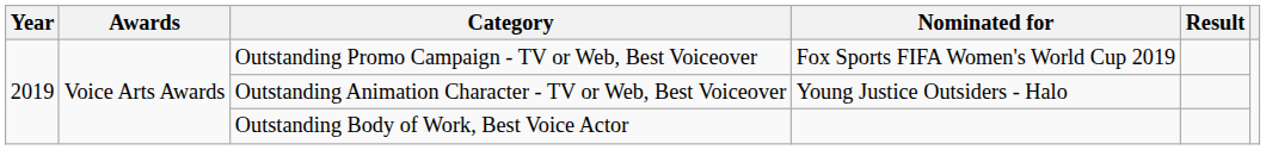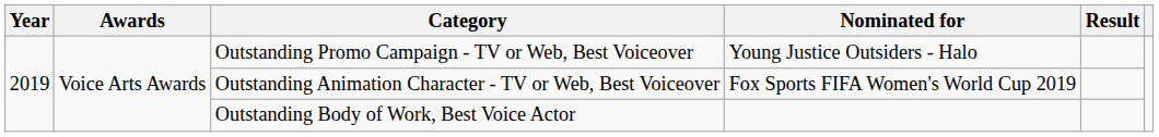Outstanding Promo Campaign - TV or Web, Best Voiceover | Nominated for: Fox Sports FIFA Women's World Cup 2019 -> Young Justice Outsiders - Halo
Outstanding Animation Character - TV or Web, Best Voiceover | Nominated for: Young Justice Outsiders - Halo -> Fox Sports FIFA Women's World Cup 2019
